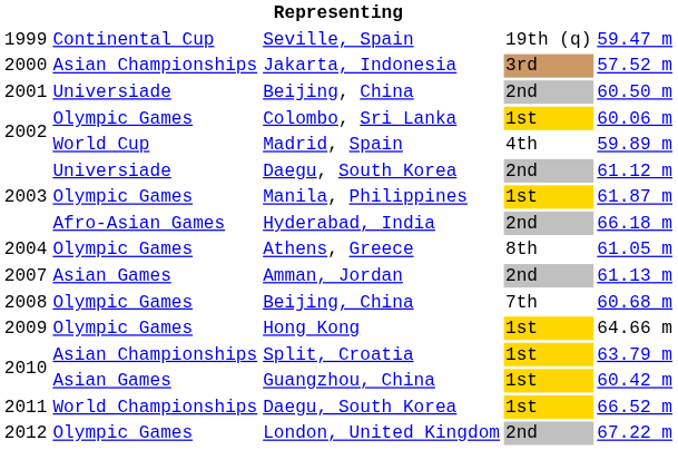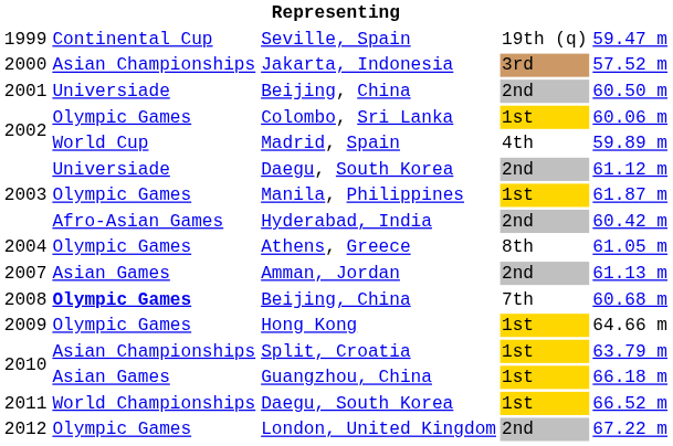Hyderabad, India | column 5: 66.18 m -> 60.42 m
2008 / Beijing, China | column 2: normal -> bold
Guangzhou, China | column 5: 60.42 m -> 66.18 m
